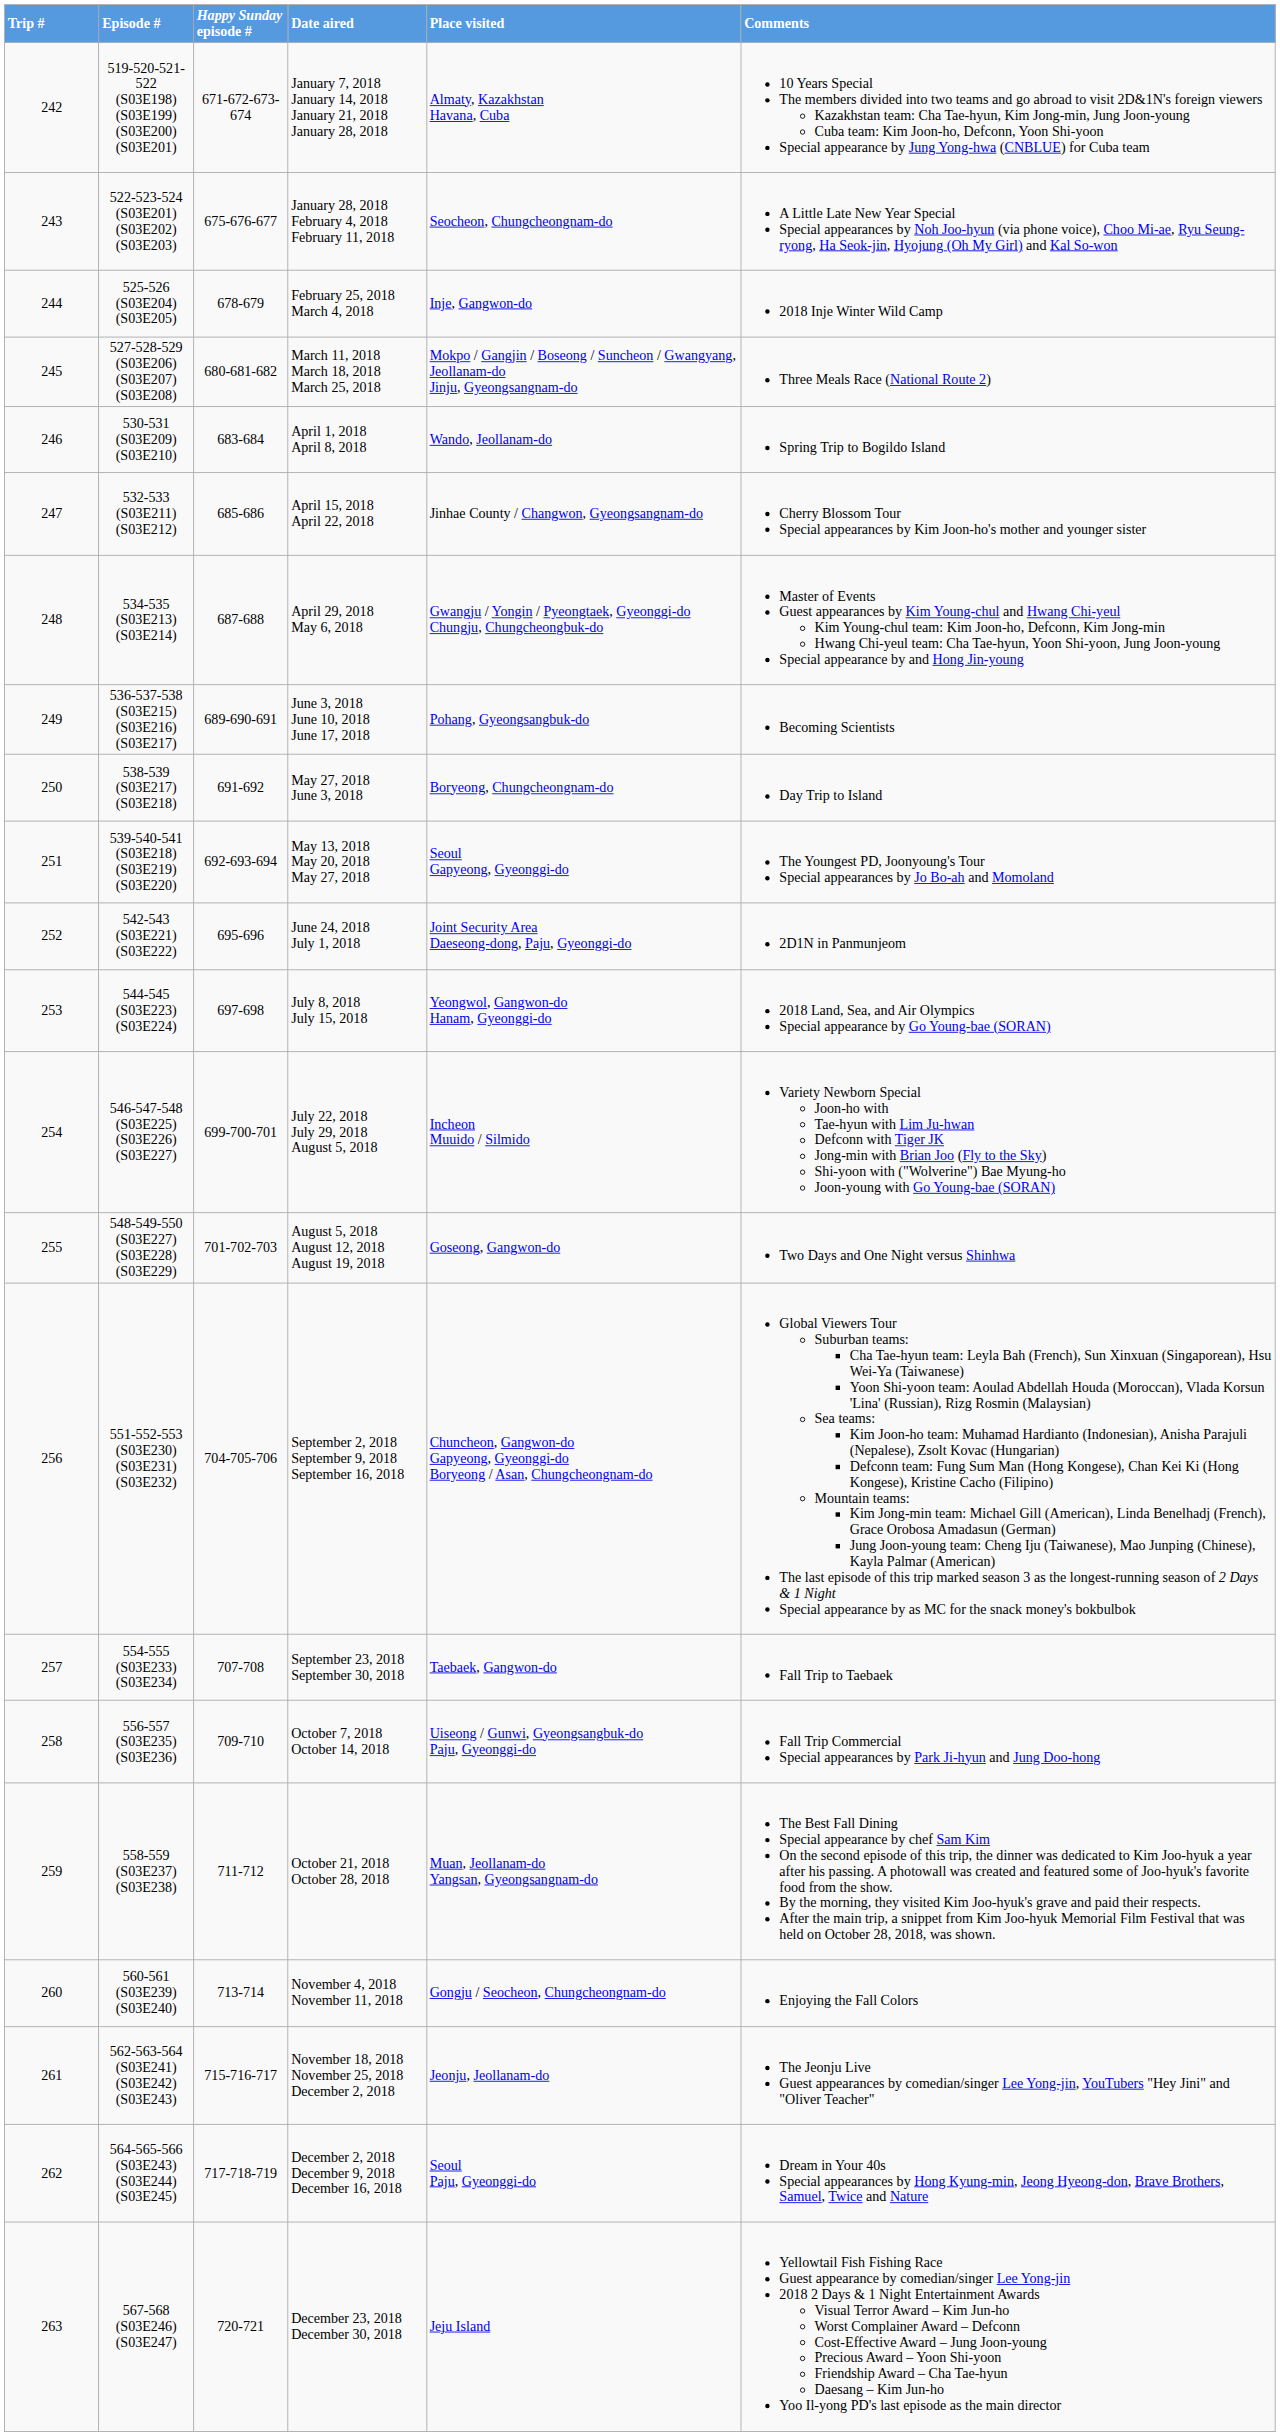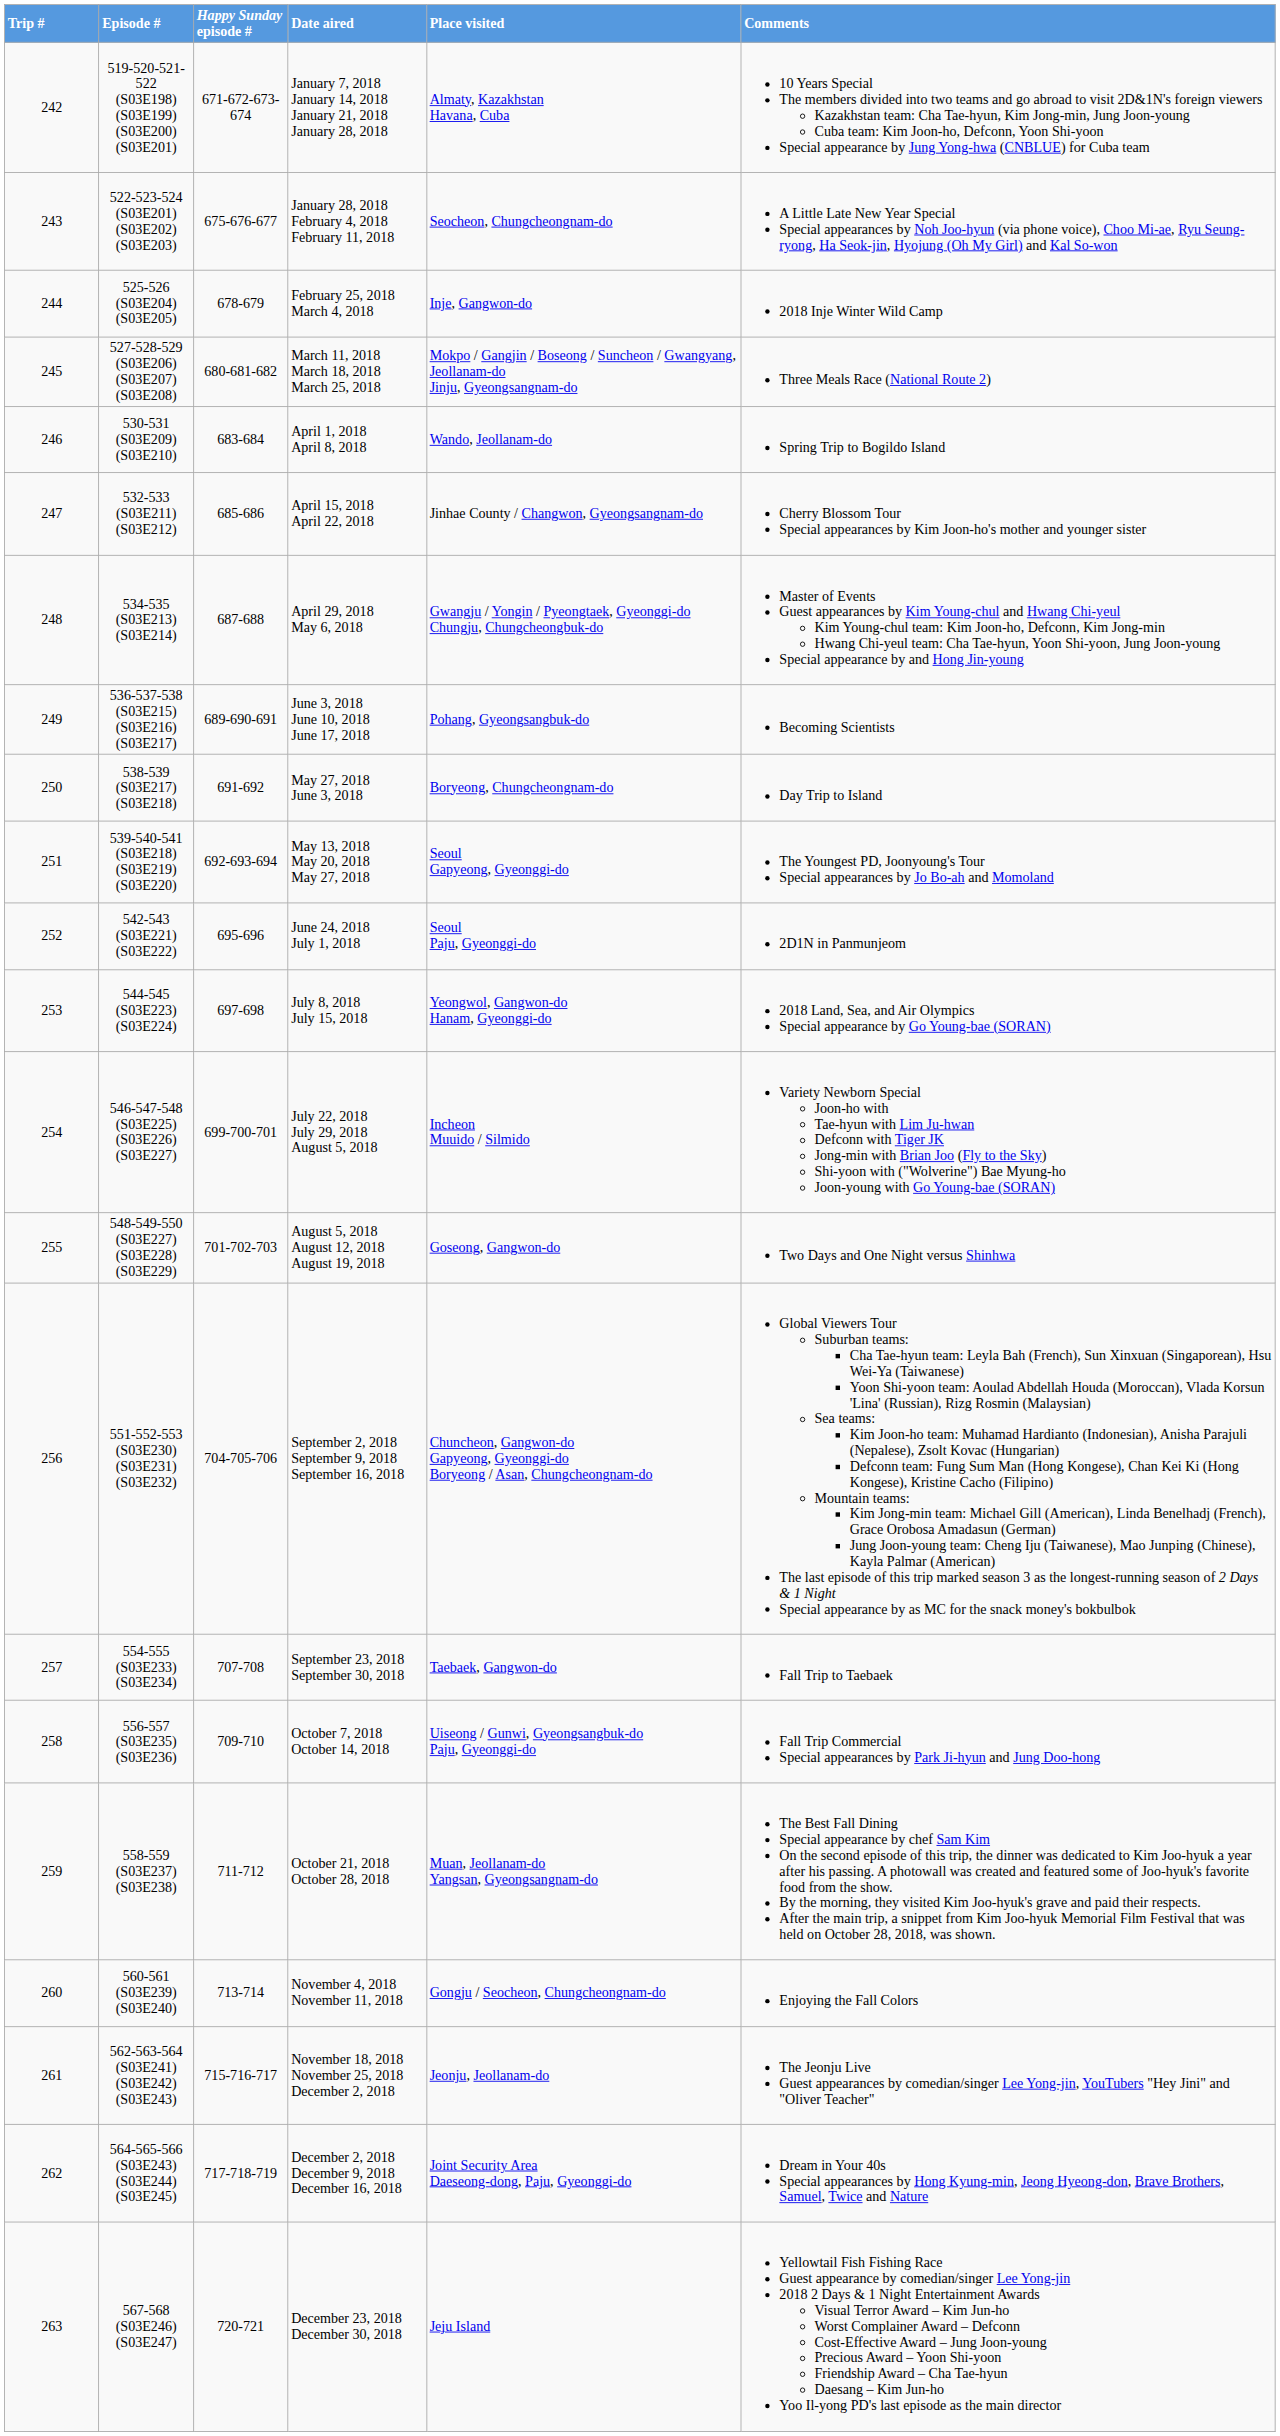542-543 (S03E221) (S03E222) | Place visited: Joint Security Area Daeseong-dong, Paju, Gyeonggi-do -> Seoul Paju, Gyeonggi-do
564-565-566 (S03E243) (S03E244) (S03E245) | Place visited: Seoul Paju, Gyeonggi-do -> Joint Security Area Daeseong-dong, Paju, Gyeonggi-do
